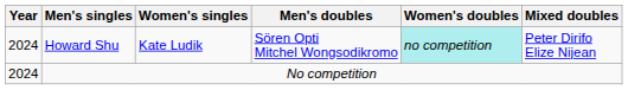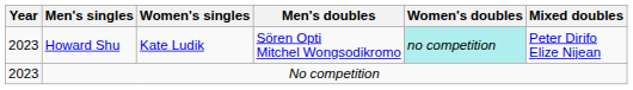Howard Shu | Year: 2024 -> 2023
No competition | Year: 2024 -> 2023
